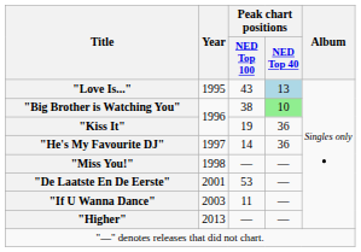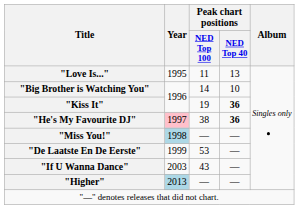"Love Is..." | Peak chart positions / NED Top 100: 43 -> 11
"Love Is..." | Peak chart positions / NED Top 40: lightblue background -> no background
"Big Brother is Watching You" | Peak chart positions / NED Top 100: 38 -> 14
"Big Brother is Watching You" | Peak chart positions / NED Top 40: lightgreen background -> no background
"Kiss It" | Peak chart positions / NED Top 40: normal -> bold
"He's My Favourite DJ" | Year: no background -> pink background
"He's My Favourite DJ" | Peak chart positions / NED Top 100: 14 -> 38
"He's My Favourite DJ" | Peak chart positions / NED Top 40: normal -> bold
"Miss You!" | Year: no background -> lightblue background
"De Laatste En De Eerste" | Year: 2001 -> 1999
"If U Wanna Dance" | Peak chart positions / NED Top 100: 11 -> 43
"Higher" | Year: no background -> lightblue background
